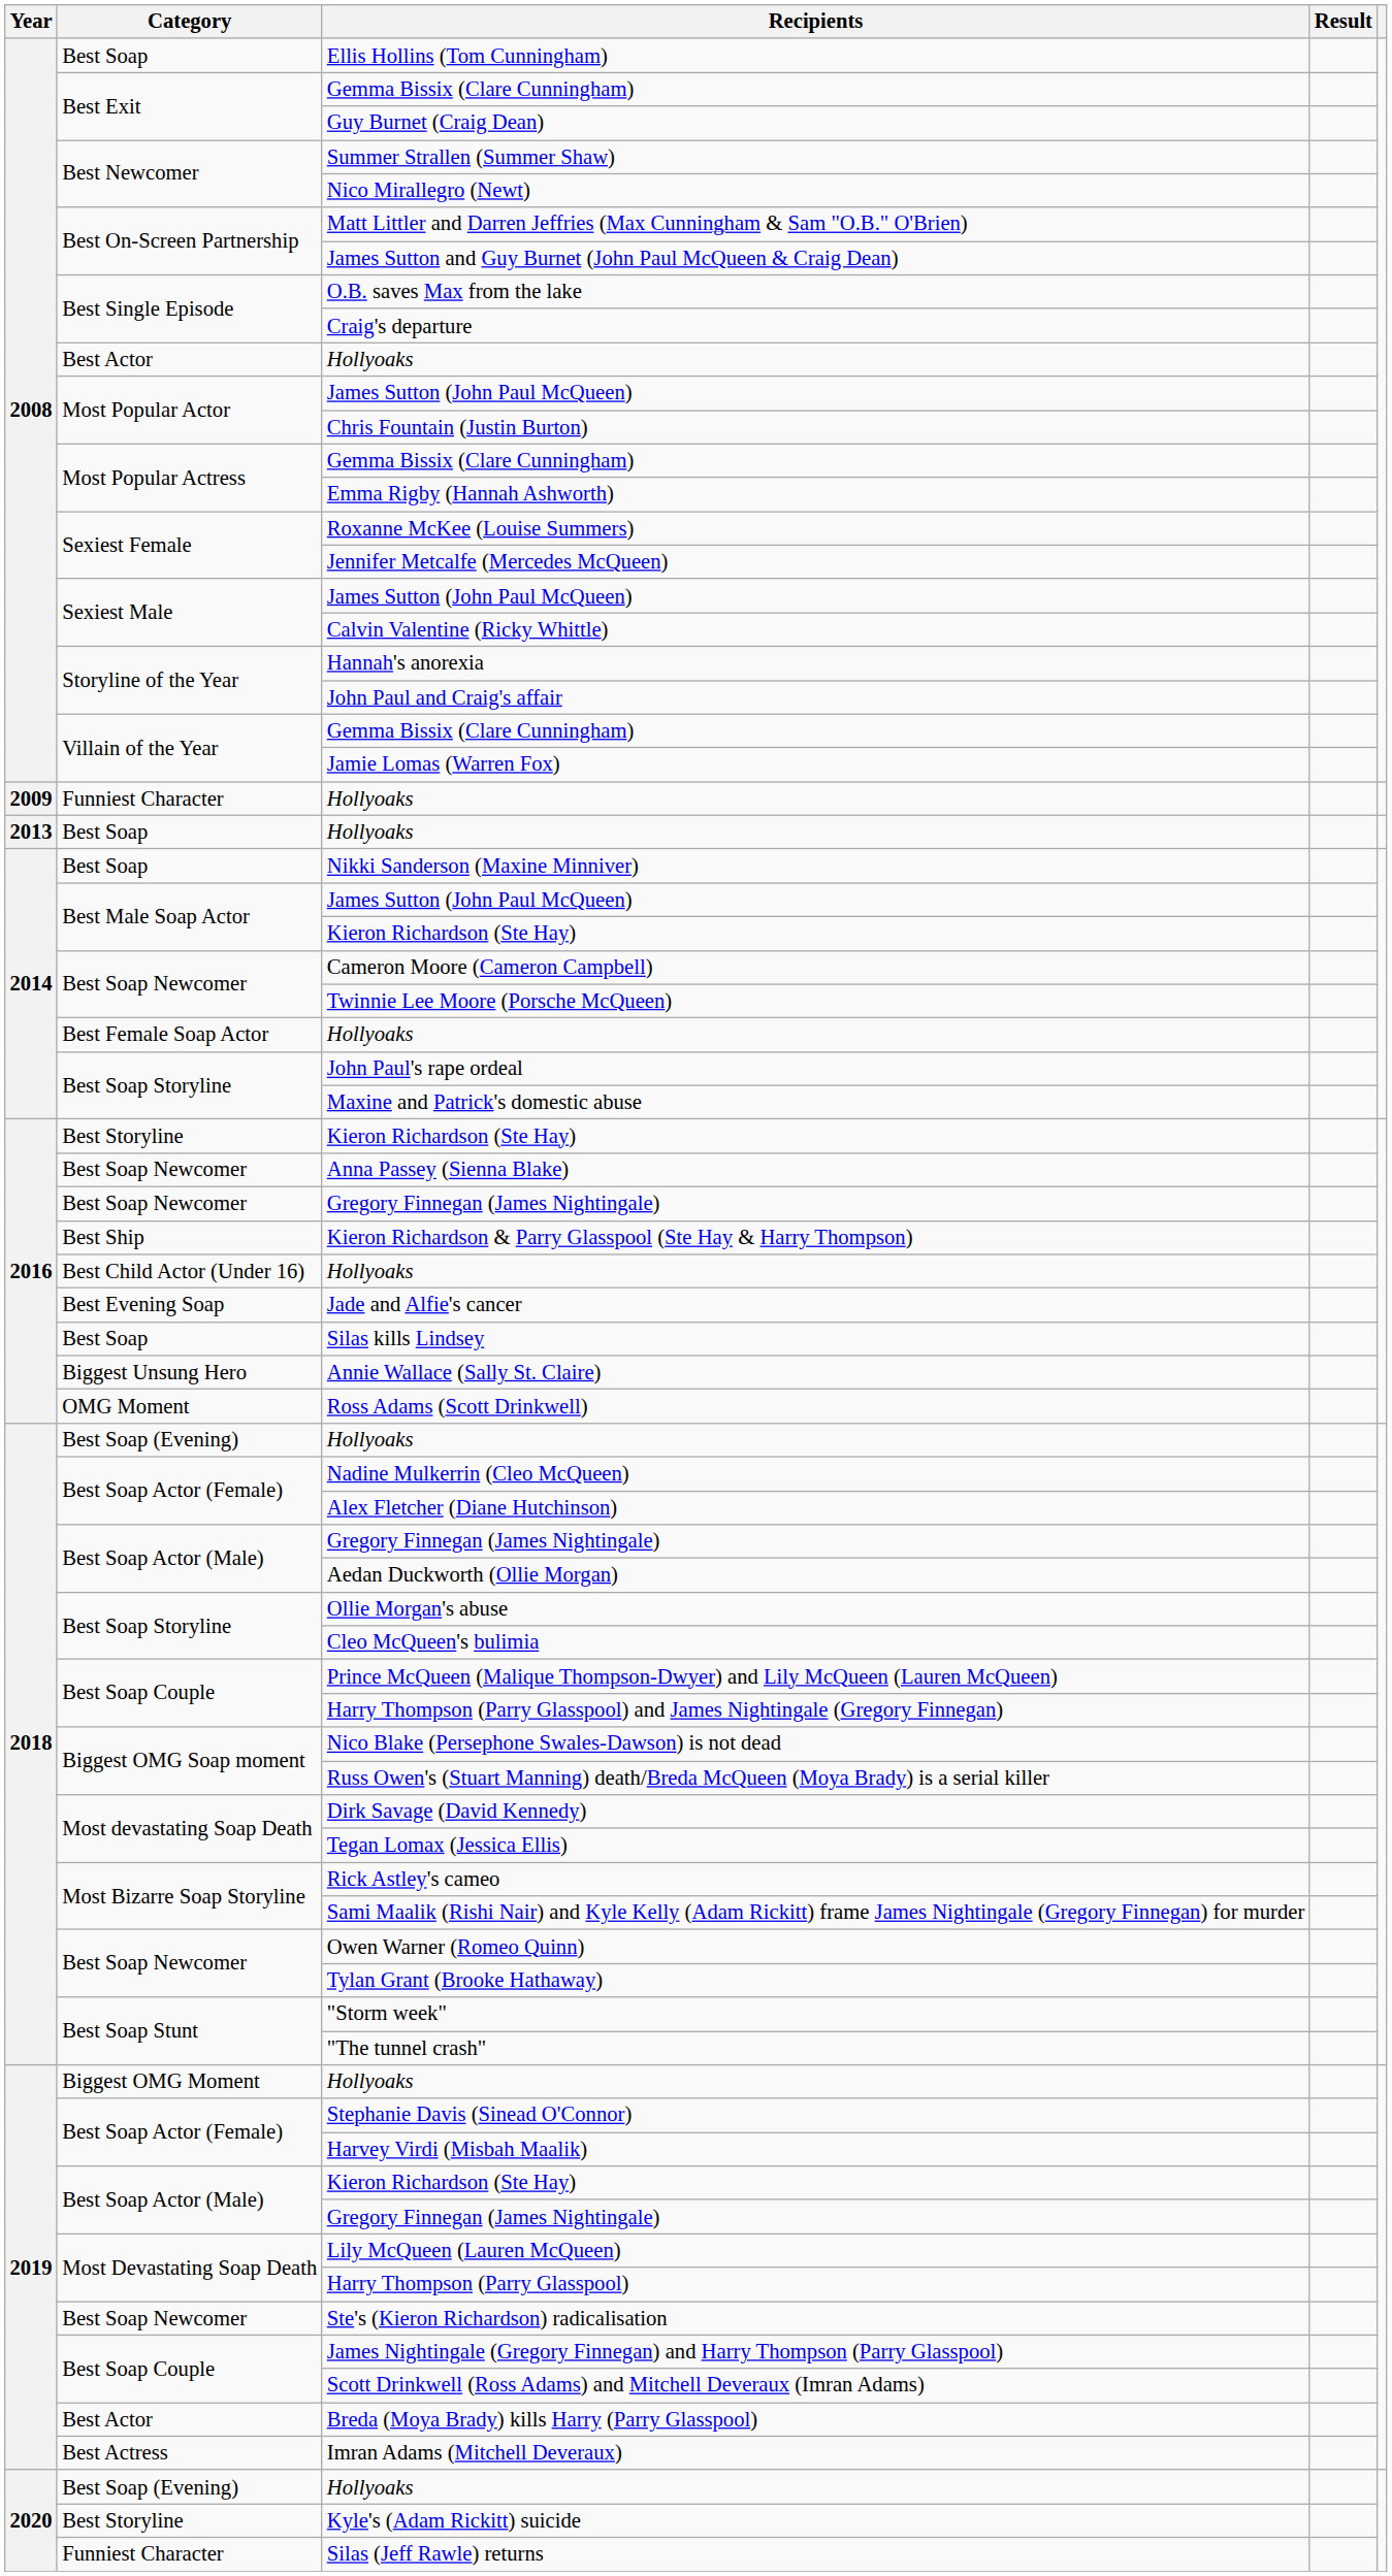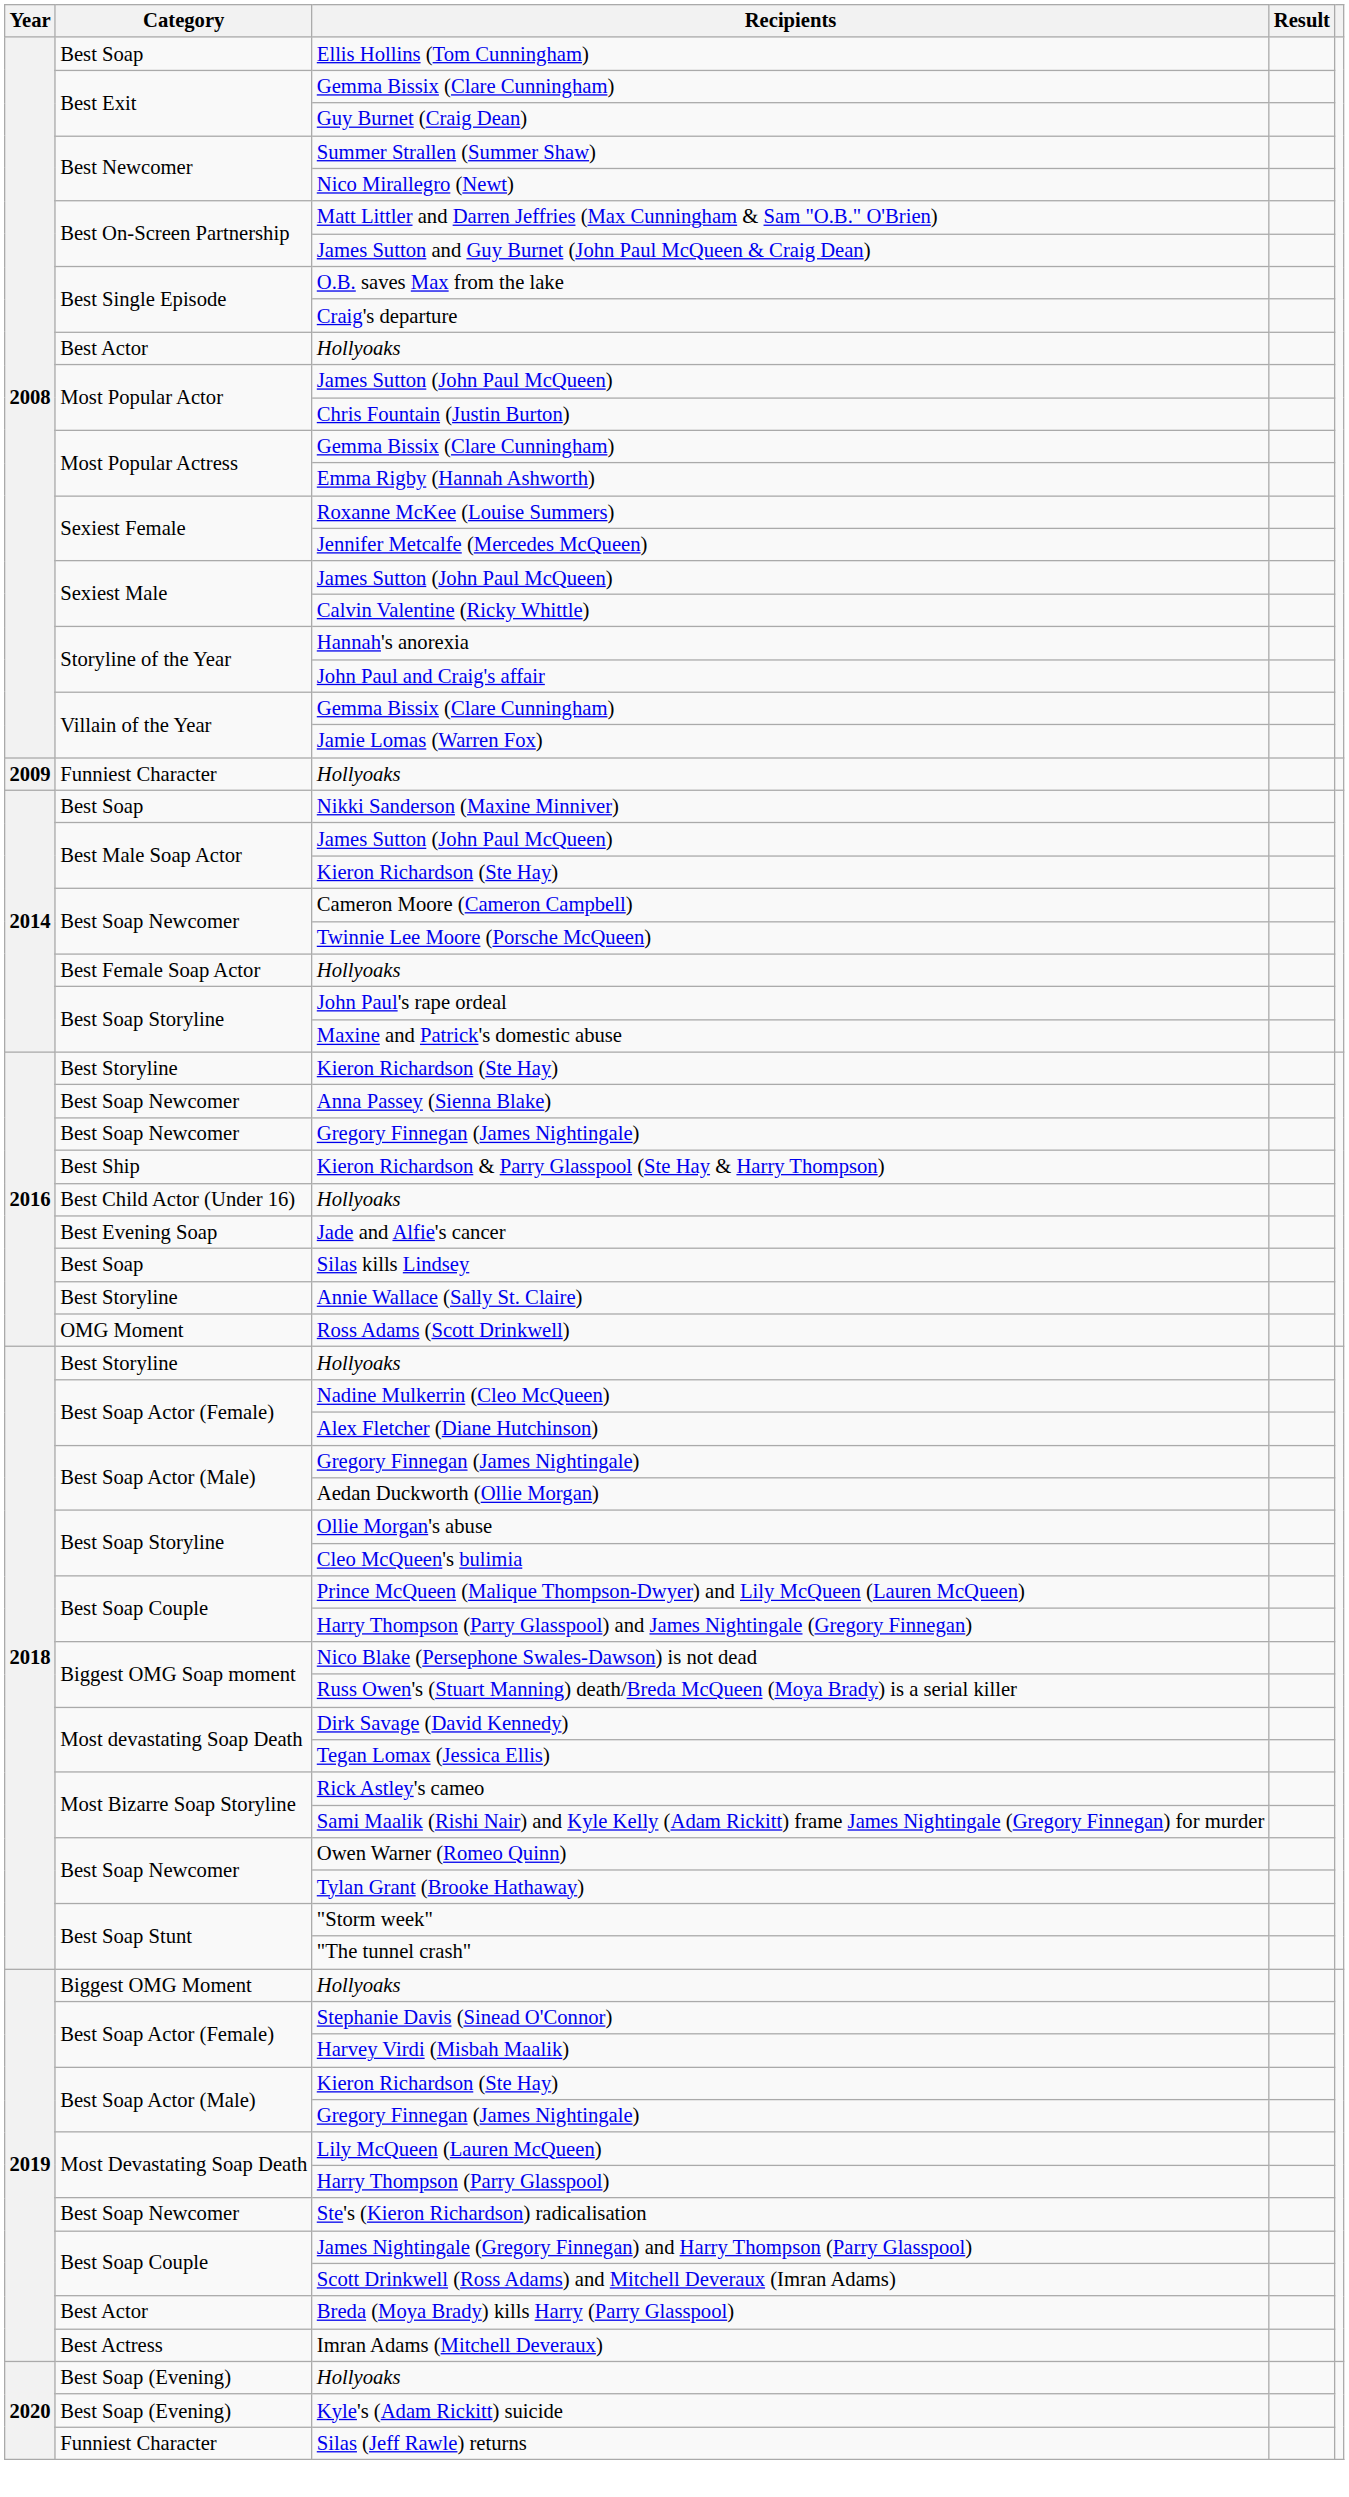- row: 2013 | Best Soap | Hollyoaks
Annie Wallace (Sally St. Claire) | Category: Biggest Unsung Hero -> Best Storyline
2018 / Hollyoaks | Category: Best Soap (Evening) -> Best Storyline
Kyle's (Adam Rickitt) suicide | Category: Best Storyline -> Best Soap (Evening)
